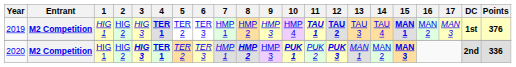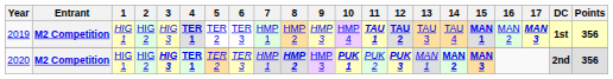2019 | 17: normal -> bold
2019 | Points: 376 -> 356
2020 | 14: normal -> bold
2020 | Points: 336 -> 356
